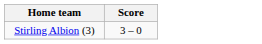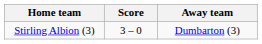+ column: Away team | Dumbarton (3)
